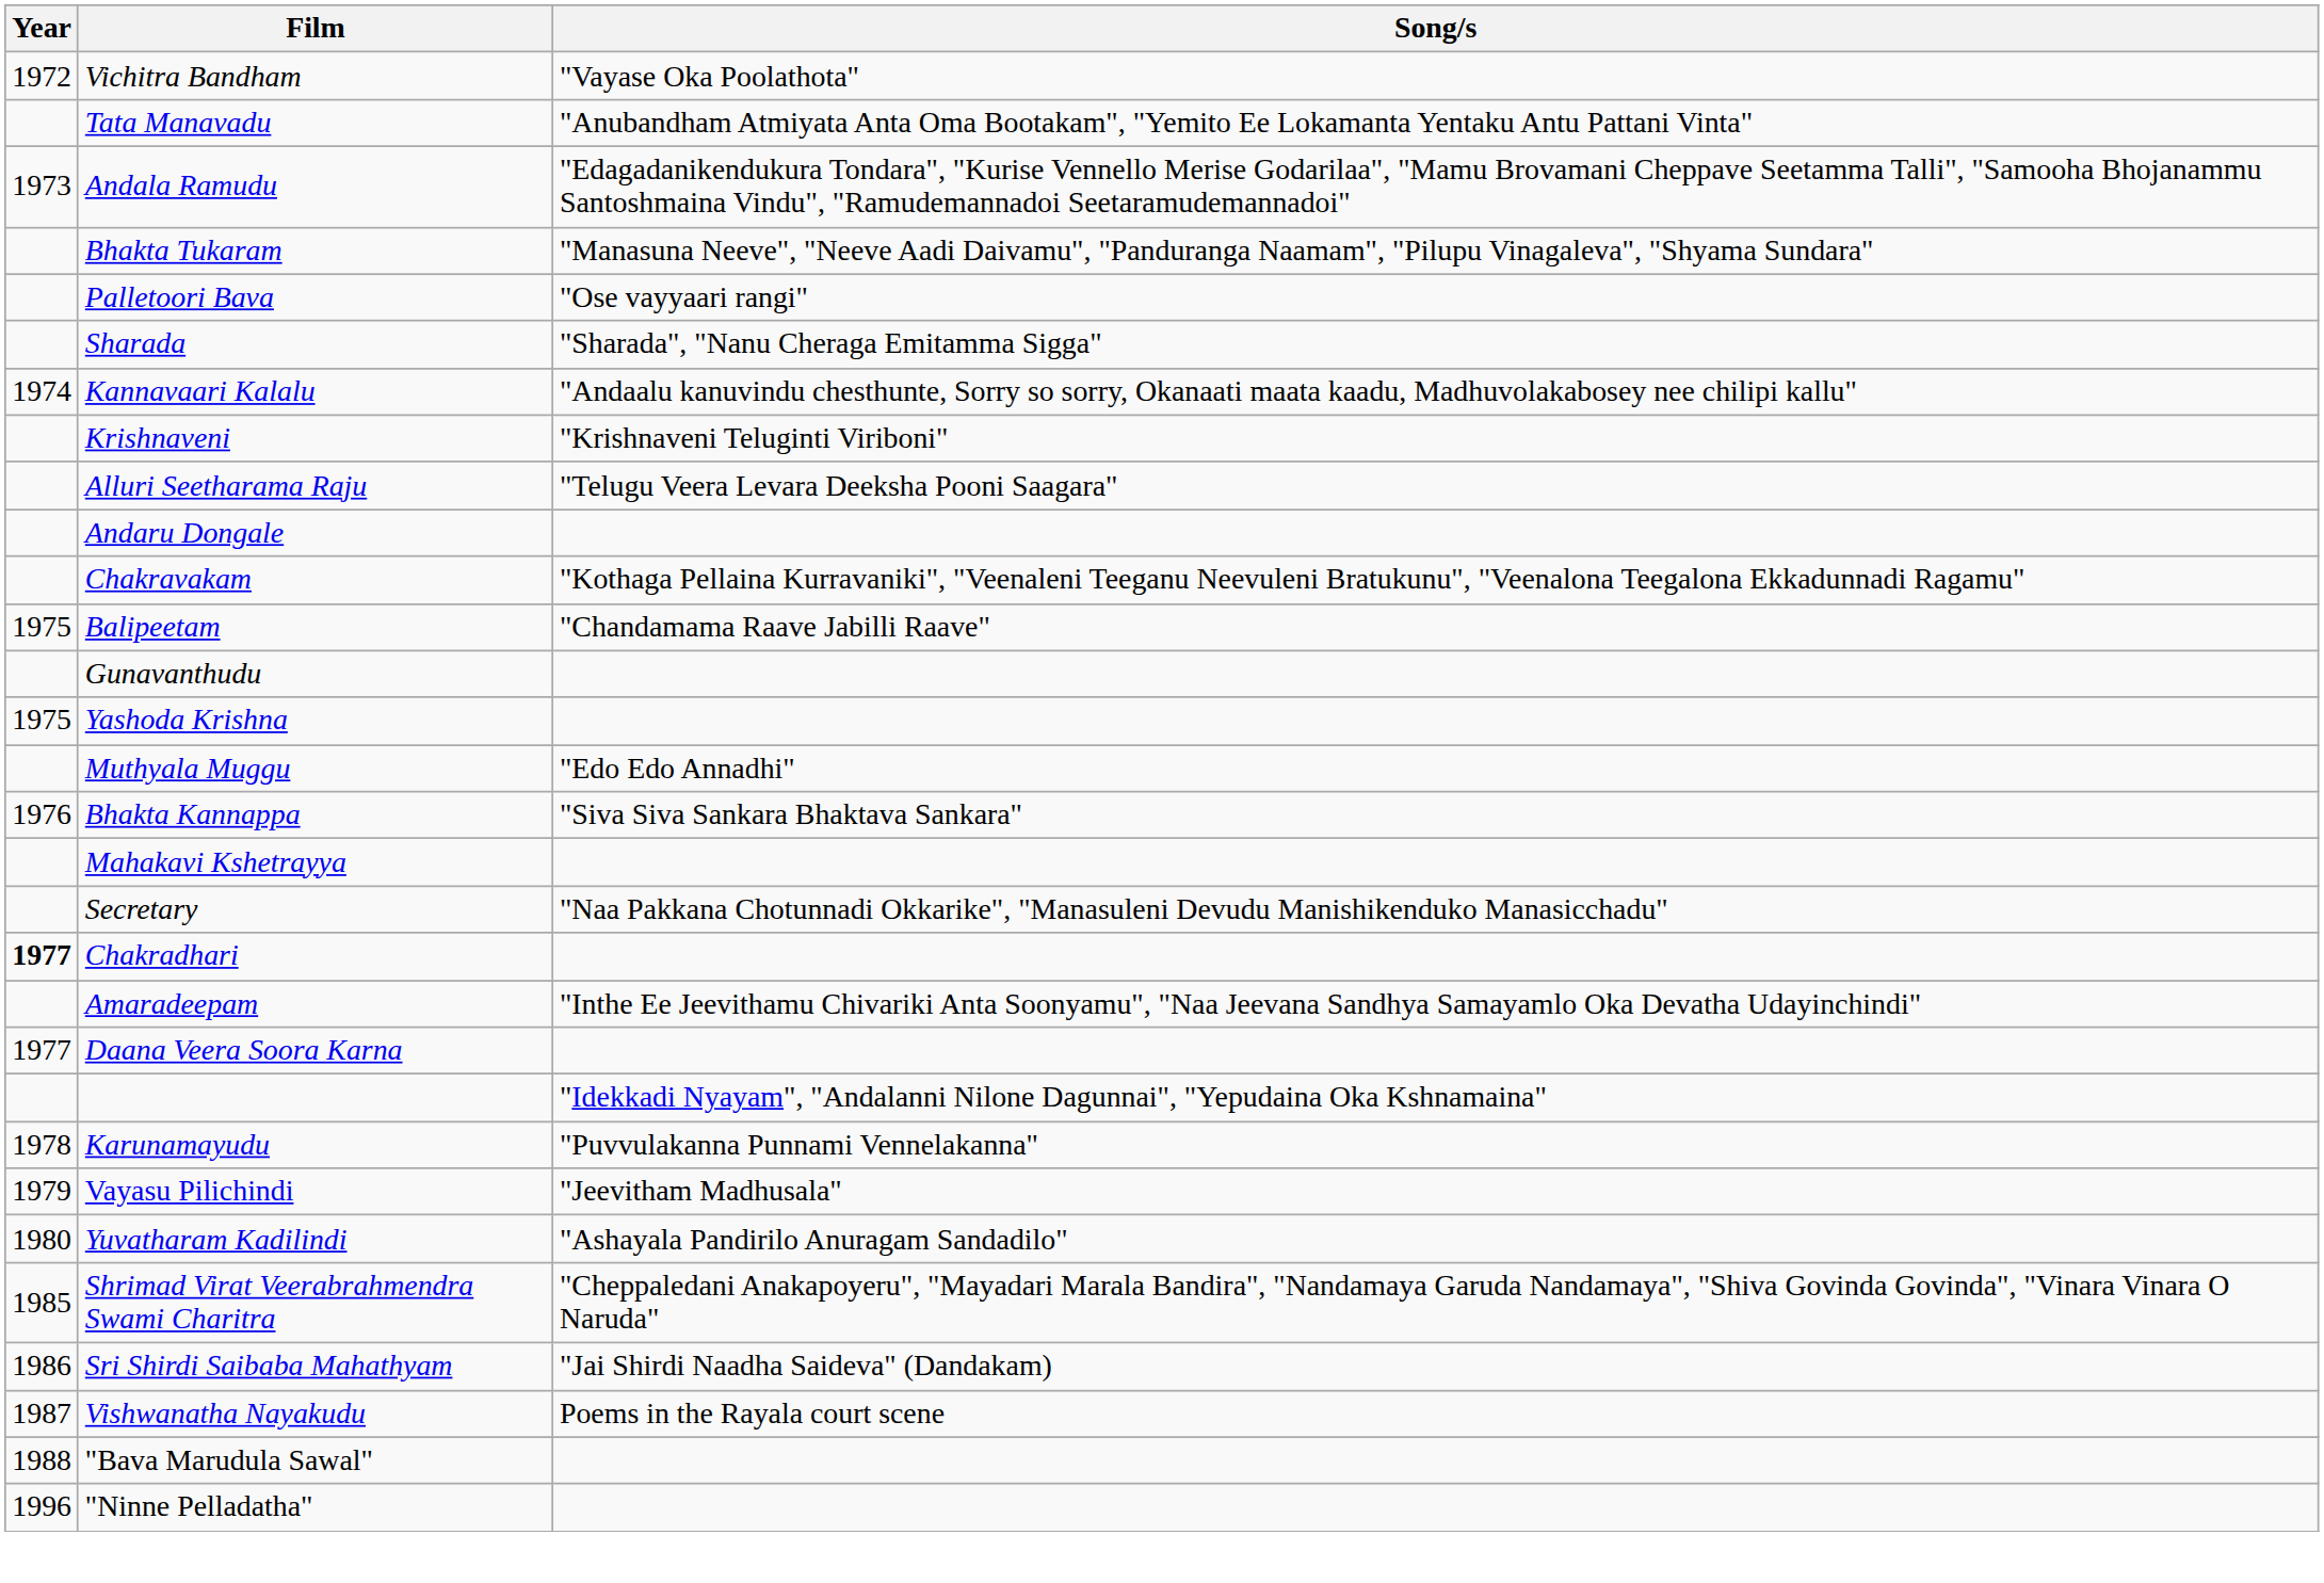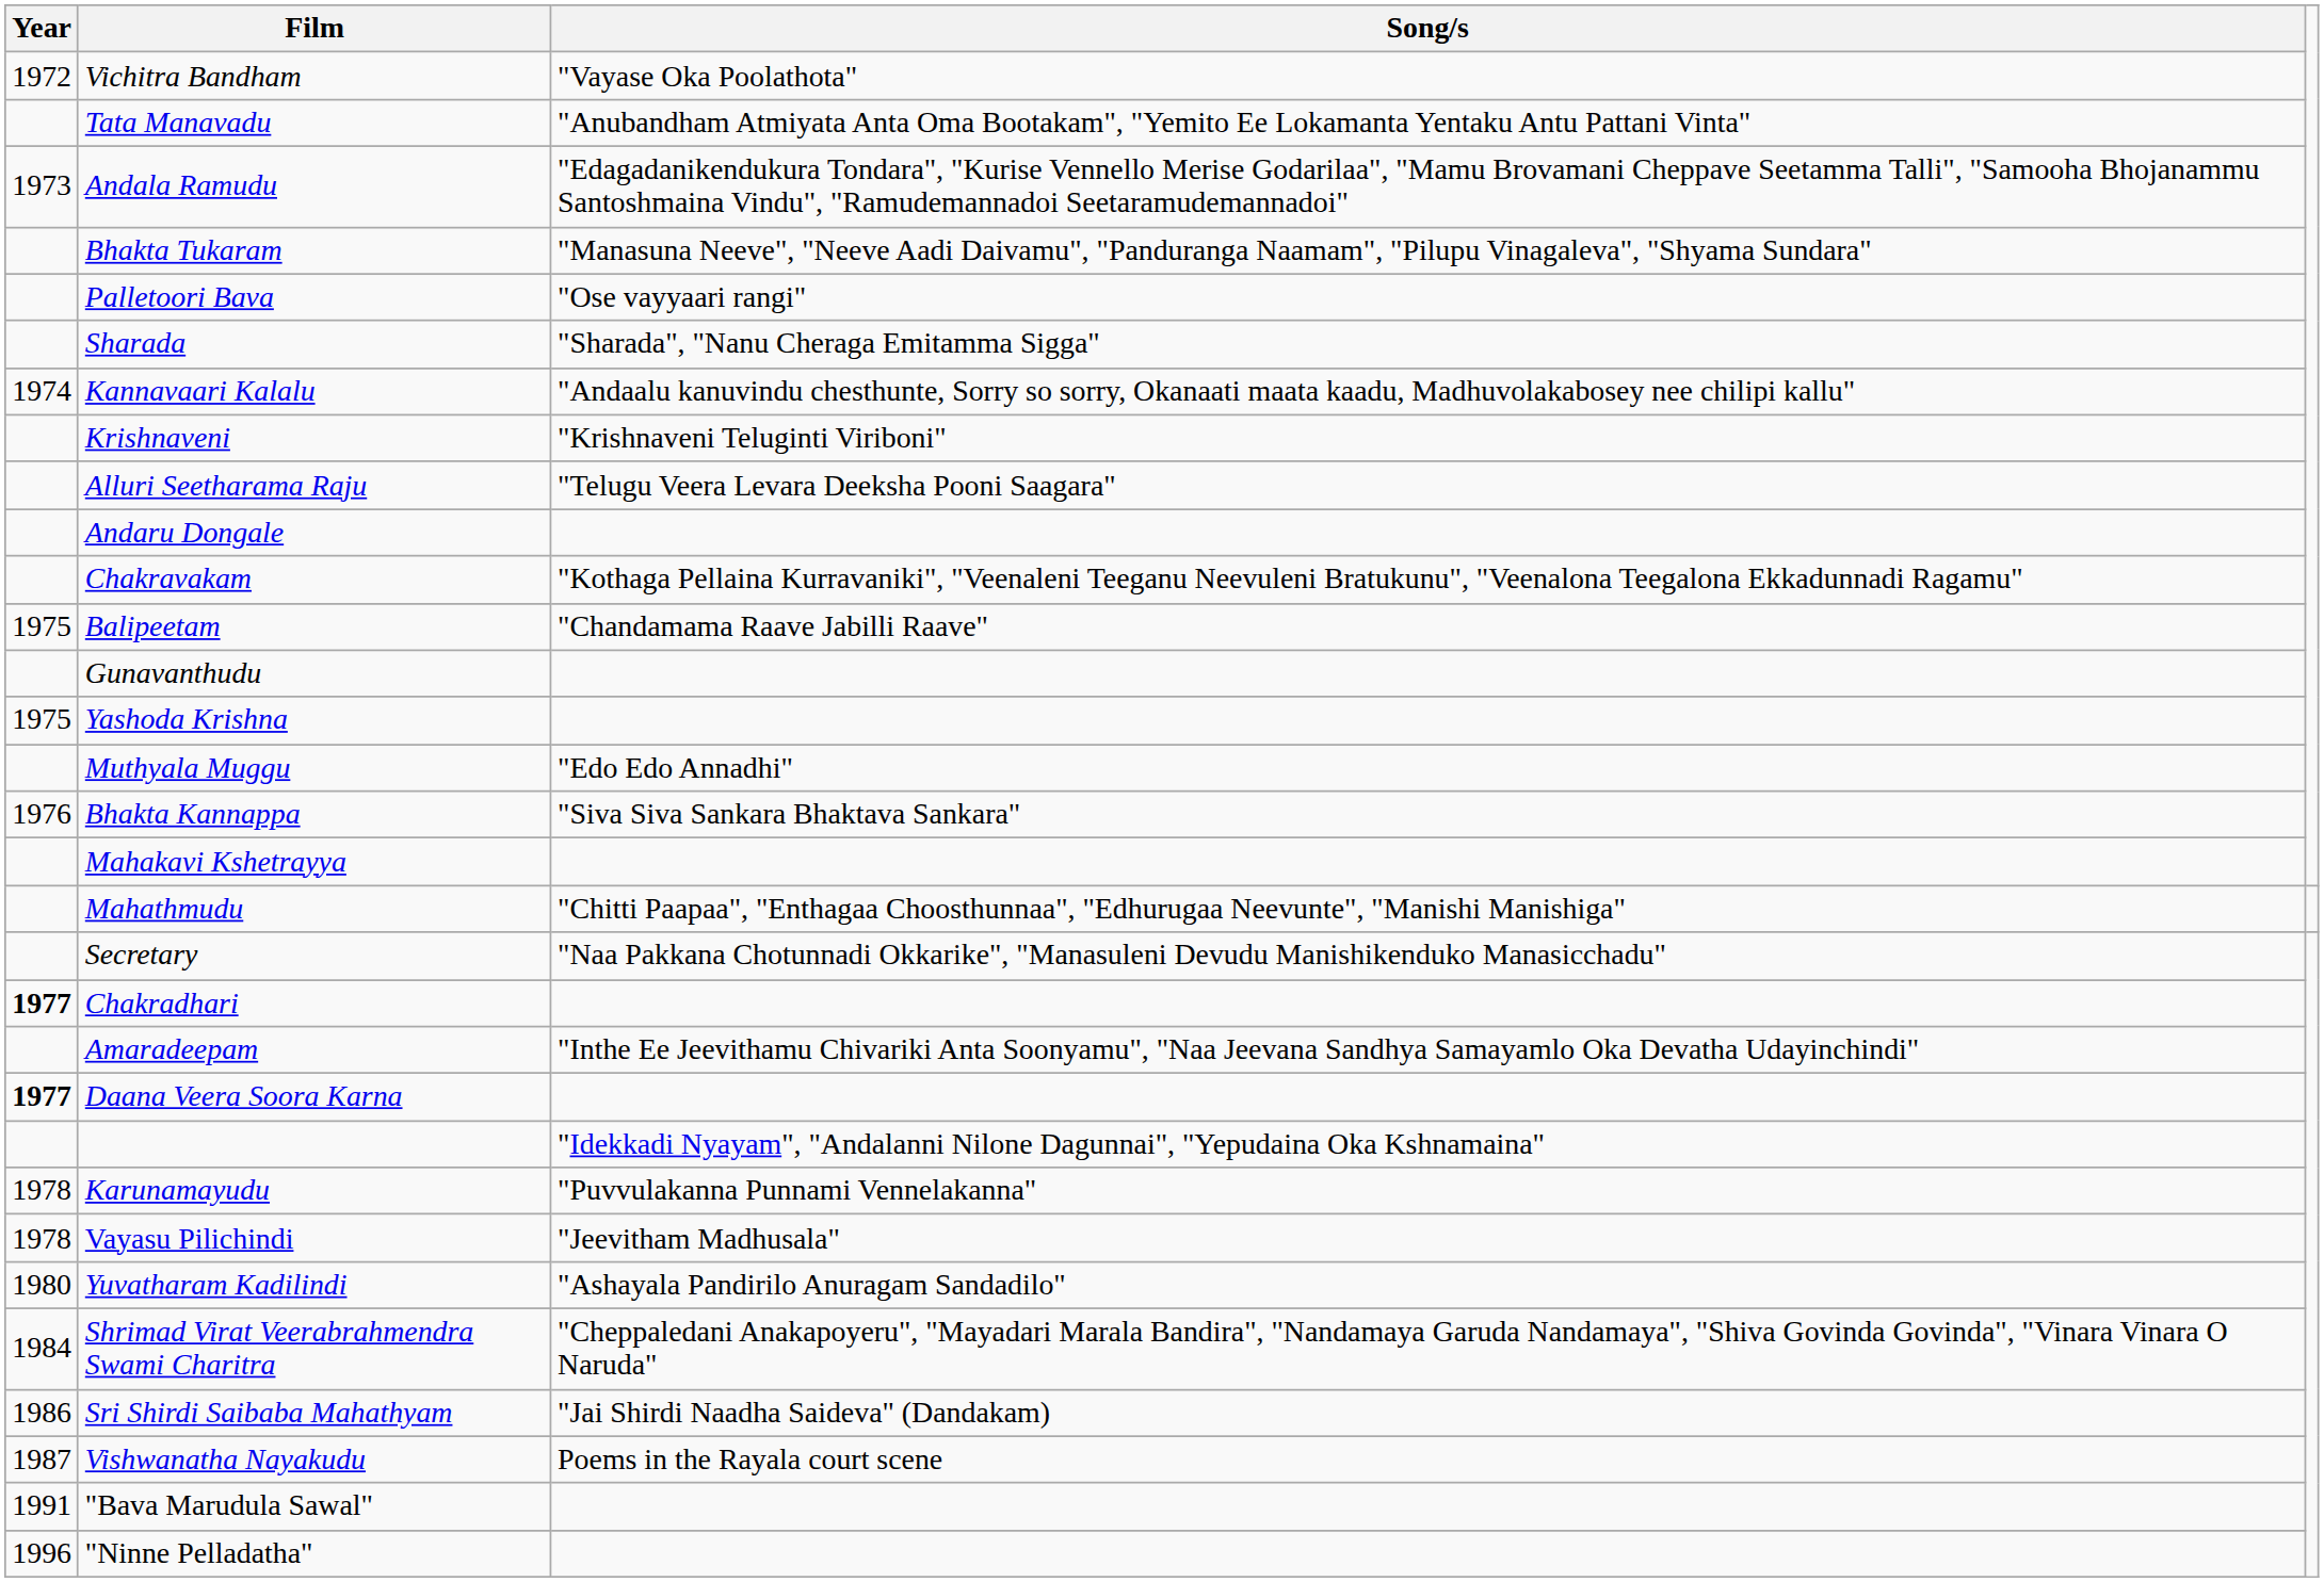+ row: Mahathmudu | "Chitti Paapaa", "Enthagaa Choosthunnaa", "Edhurugaa Neevunte", "Manishi Manishiga"
Daana Veera Soora Karna | Year: normal -> bold
Vayasu Pilichindi | Year: 1979 -> 1978
Shrimad Virat Veerabrahmendra Swami Charitra | Year: 1985 -> 1984
"Bava Marudula Sawal" | Year: 1988 -> 1991
